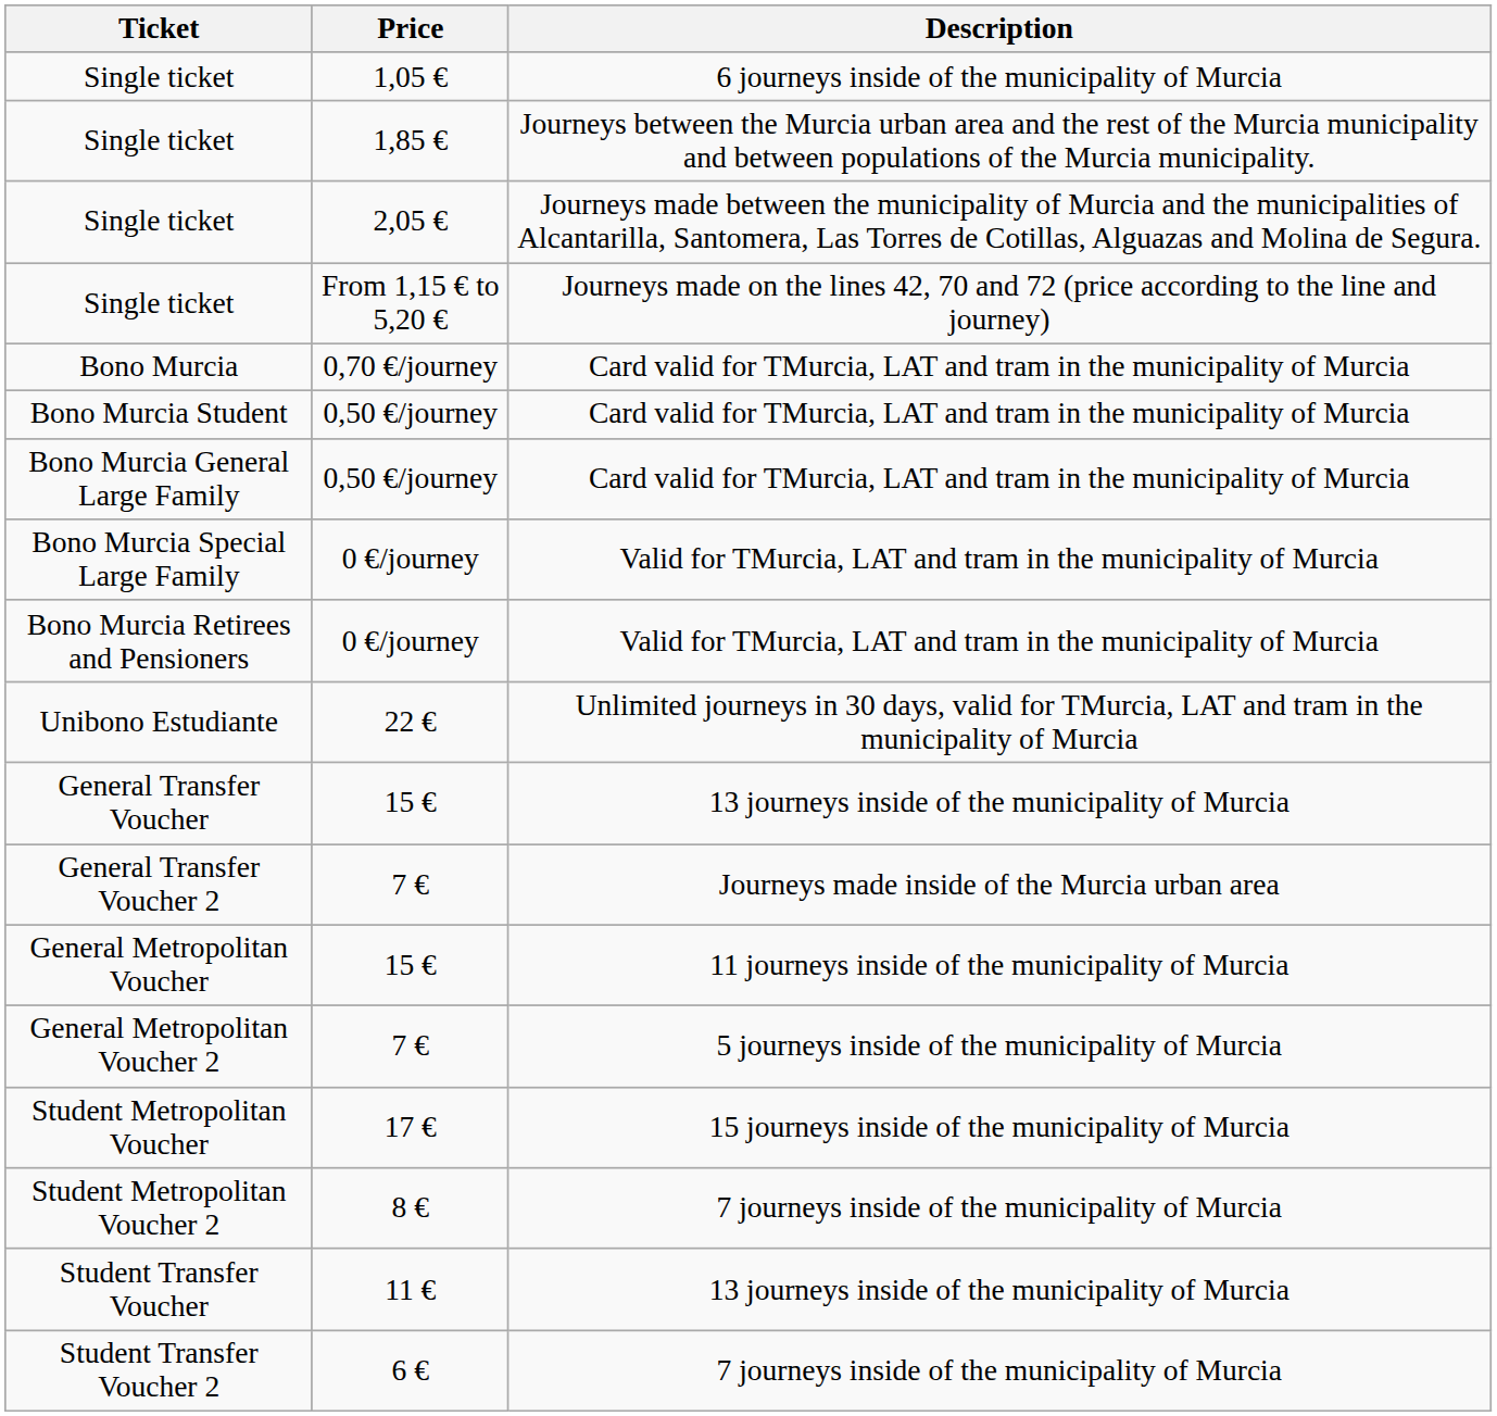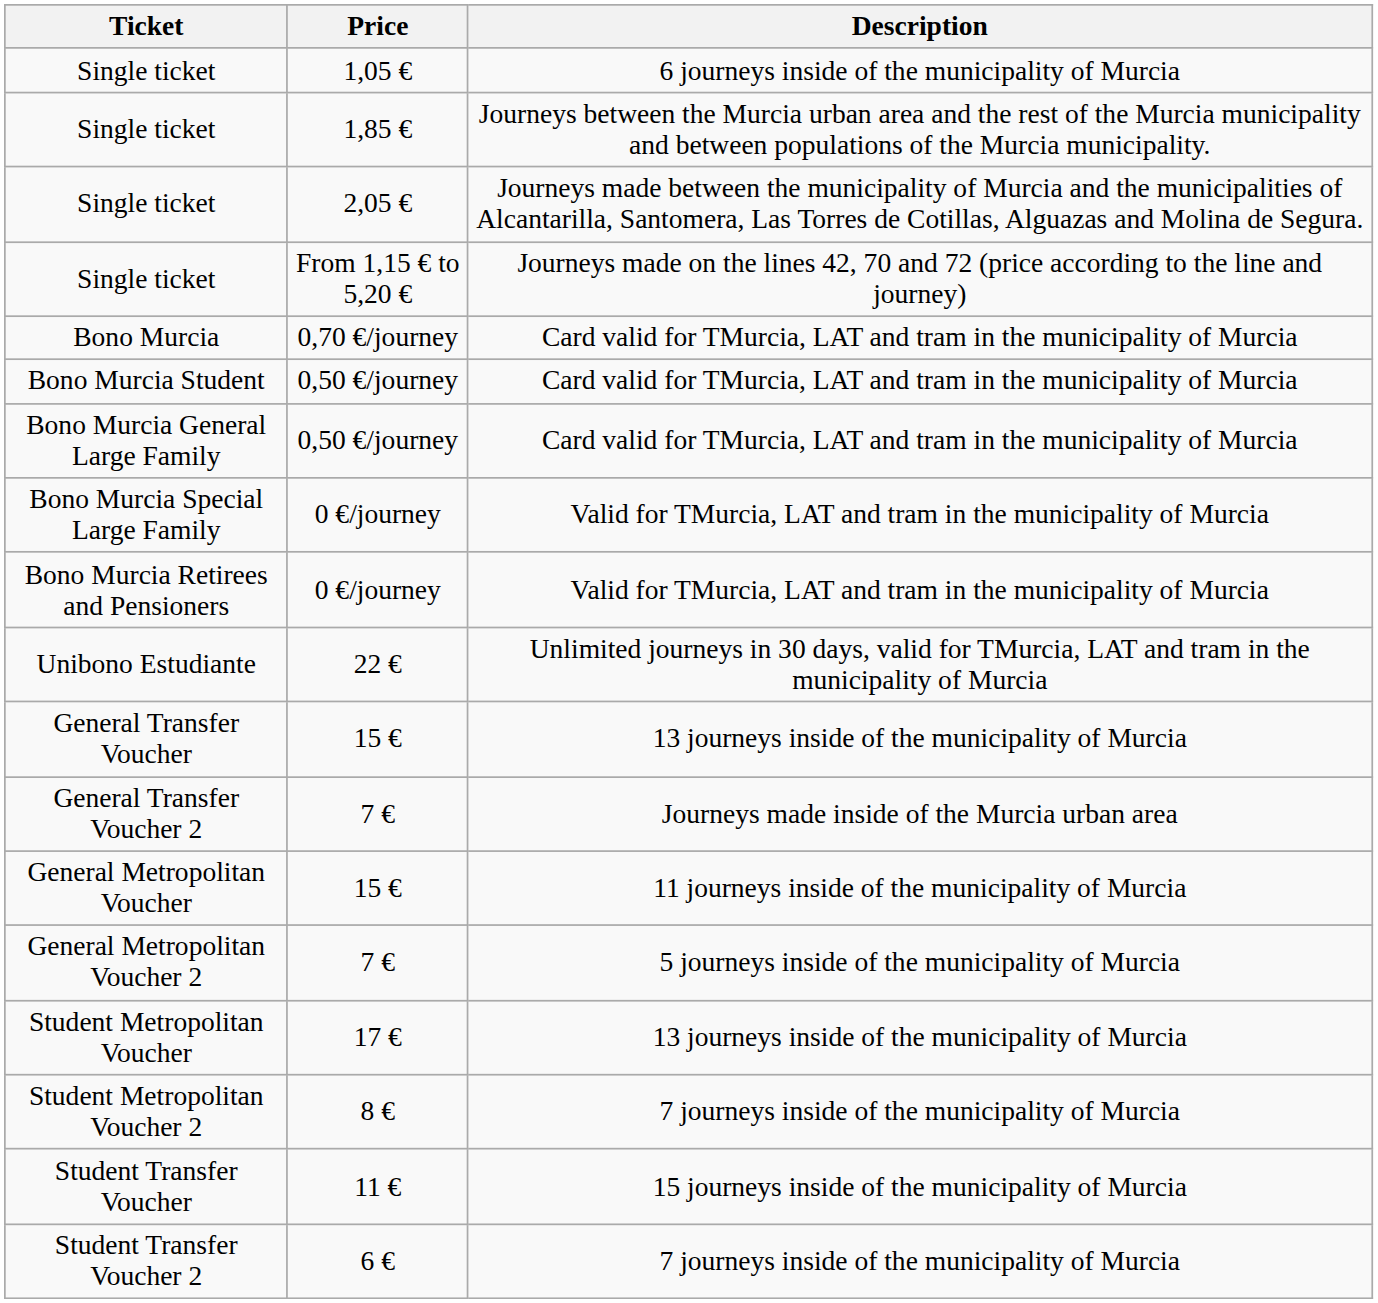Student Metropolitan Voucher | Description: 15 journeys inside of the municipality of Murcia -> 13 journeys inside of the municipality of Murcia
Student Transfer Voucher | Description: 13 journeys inside of the municipality of Murcia -> 15 journeys inside of the municipality of Murcia
